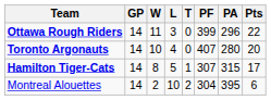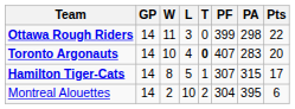Ottawa Rough Riders | PA: 296 -> 298
Toronto Argonauts | T: normal -> bold
Toronto Argonauts | PA: 280 -> 283
